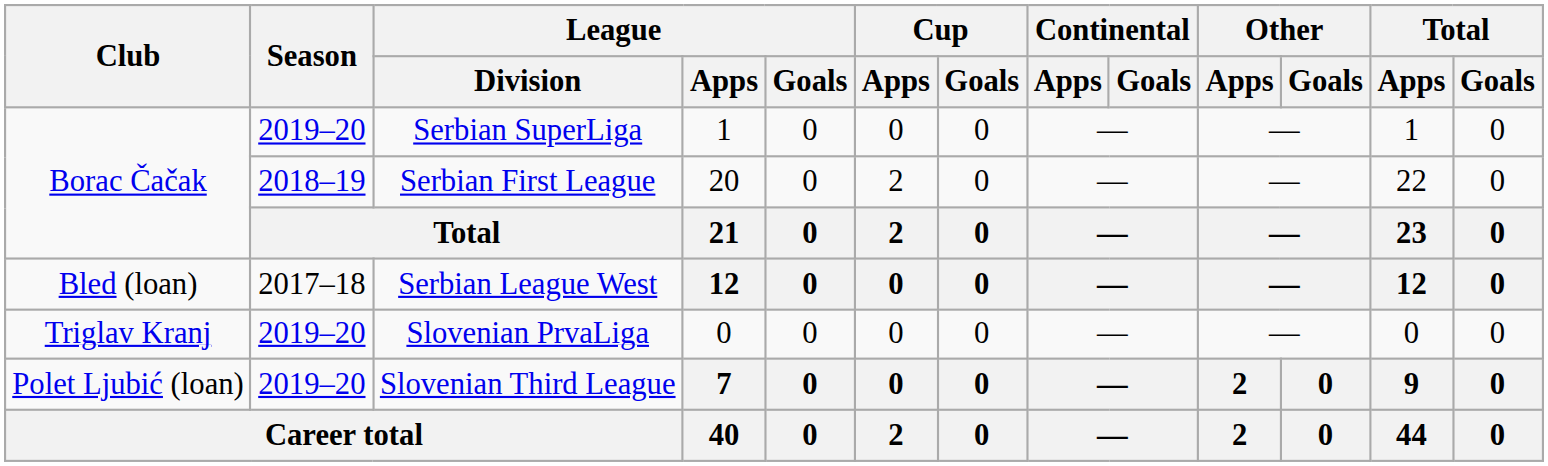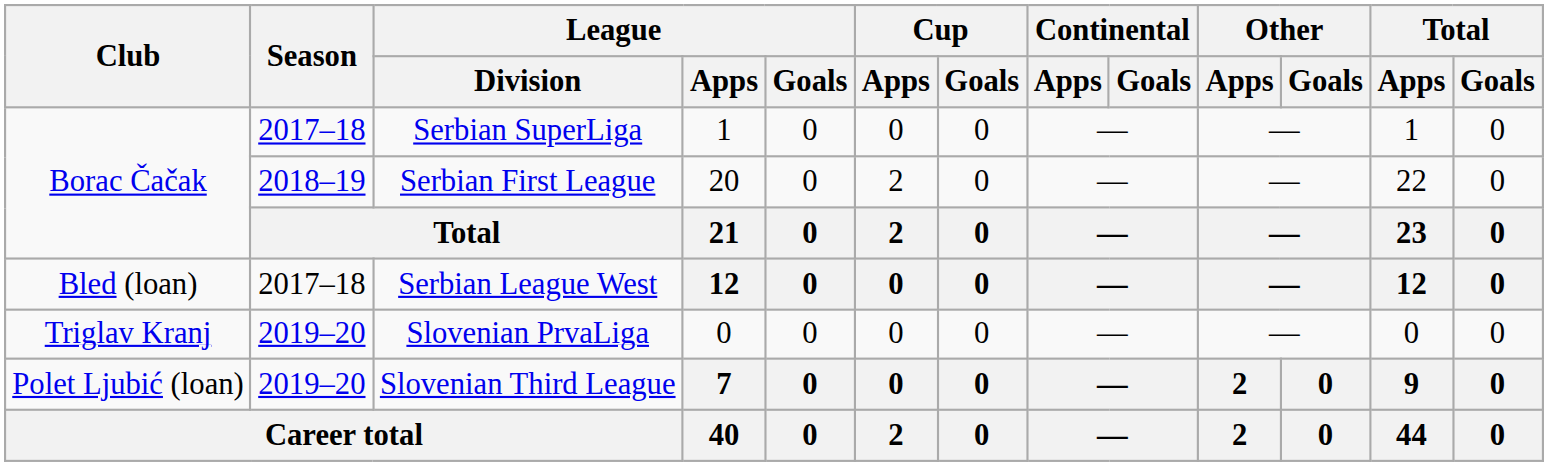Serbian SuperLiga | Season: 2019–20 -> 2017–18
